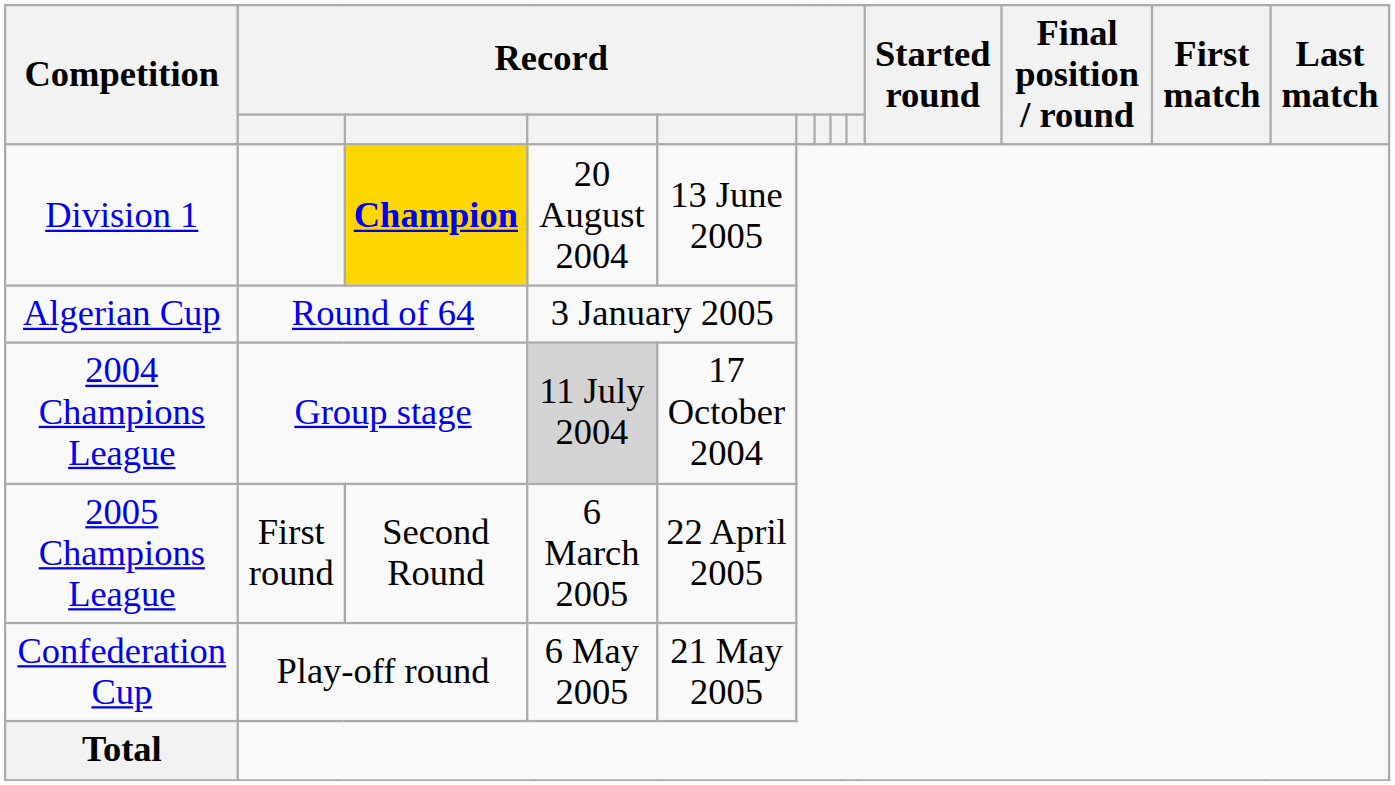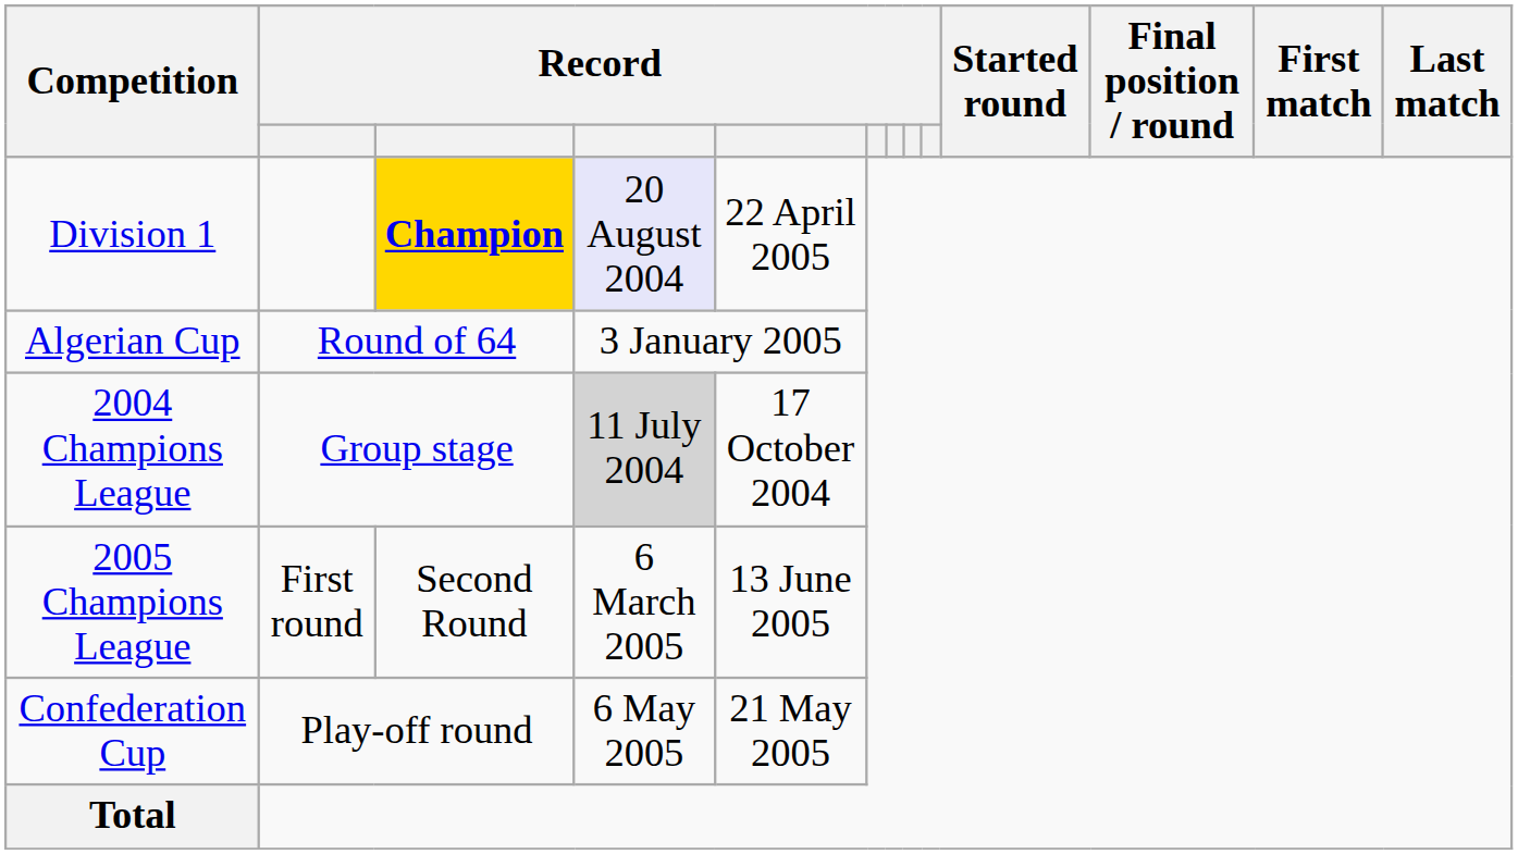Division 1 | column 4: no background -> lavender background
Division 1 | column 5: 13 June 2005 -> 22 April 2005
2005 Champions League | column 5: 22 April 2005 -> 13 June 2005
